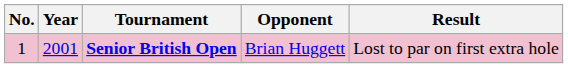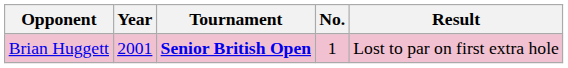columns swapped: No. <-> Opponent
